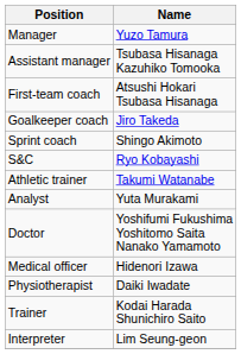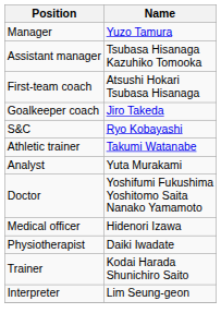- row: Sprint coach | Shingo Akimoto
